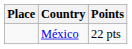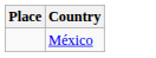- column: Points | 22 pts
